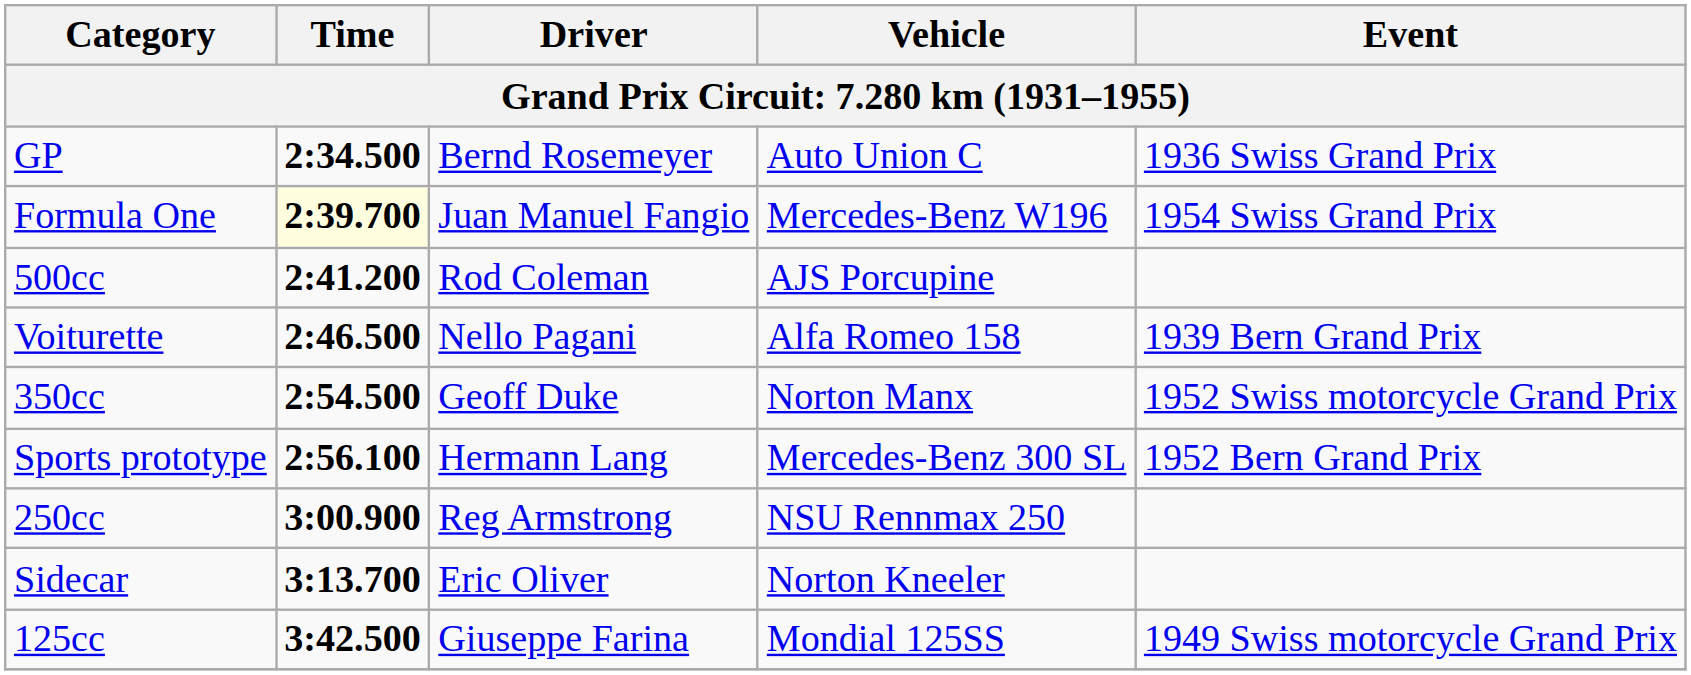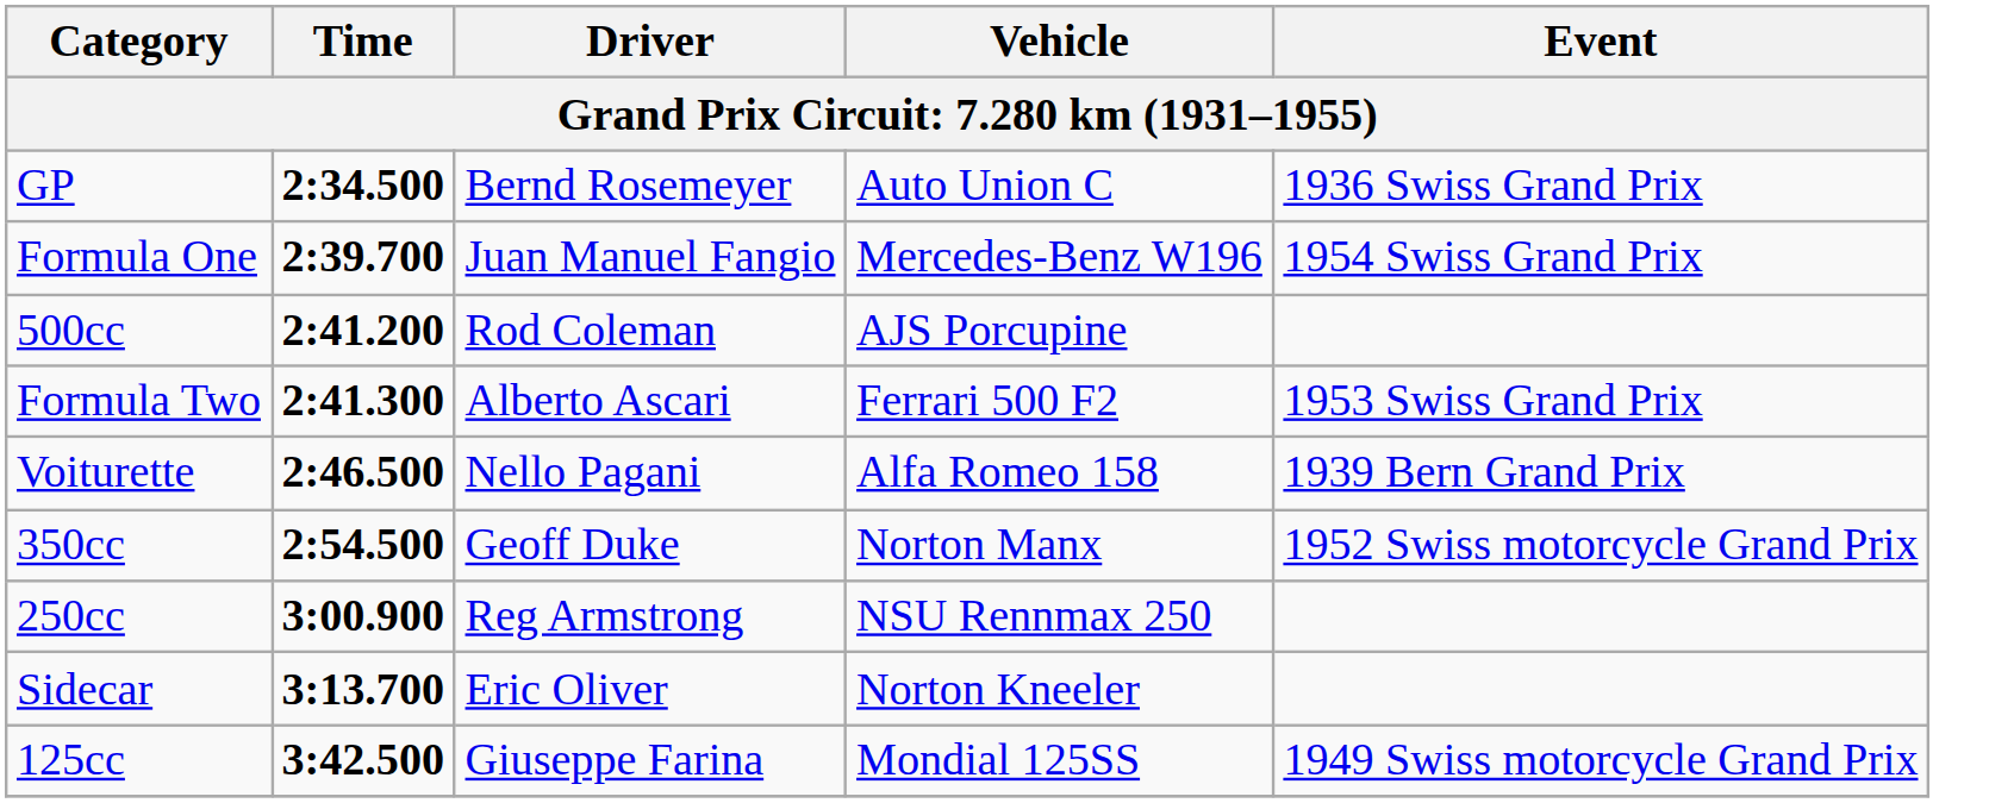Formula One | Time: lightyellow background -> no background
+ row: Formula Two | 2:41.300 | Alberto Ascari | Ferrari 500 F2 | 1953 Swiss Grand Prix
- row: Sports prototype | 2:56.100 | Hermann Lang | Mercedes-Benz 300 SL | 1952 Bern Grand Prix
